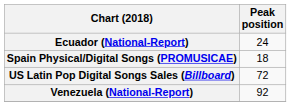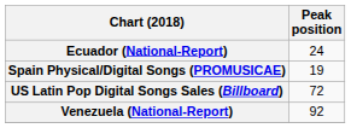Spain Physical/Digital Songs (PROMUSICAE) | Peak position: 18 -> 19
